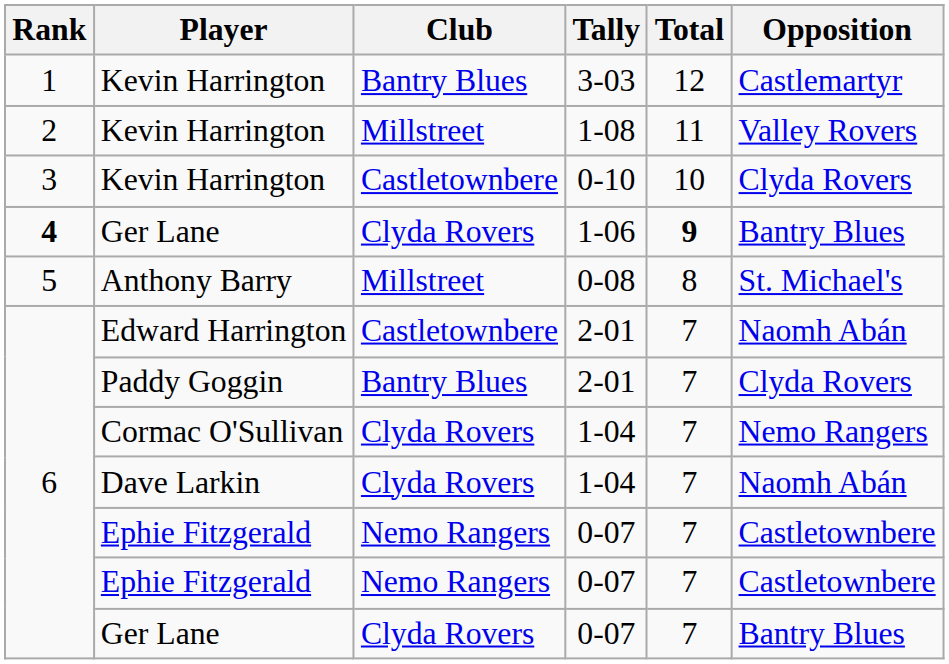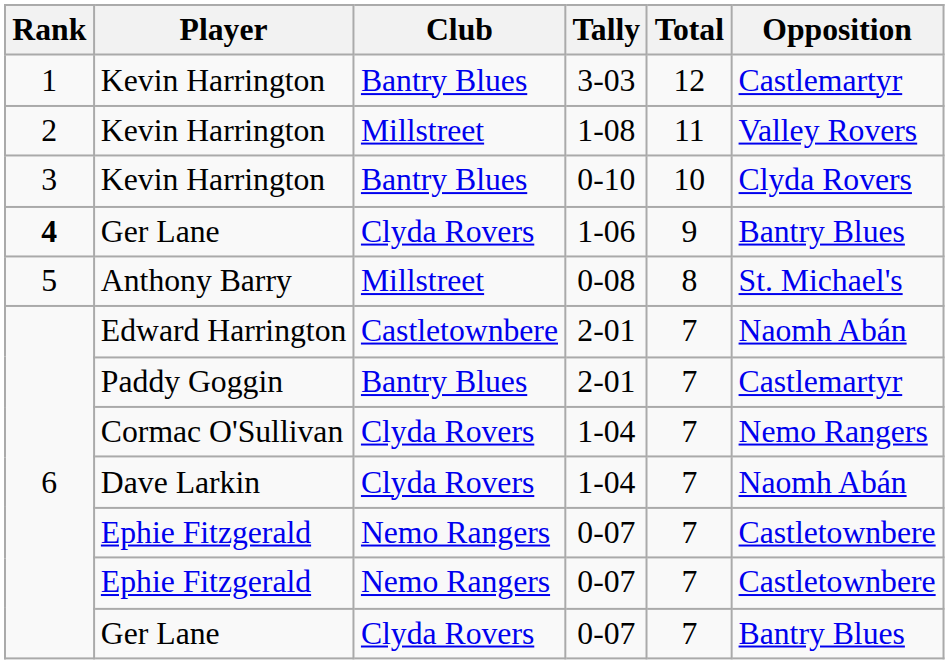Kevin Harrington / 0-10 | Club: Castletownbere -> Bantry Blues
Ger Lane / 1-06 | Total: bold -> normal
Paddy Goggin | Opposition: Clyda Rovers -> Castlemartyr
